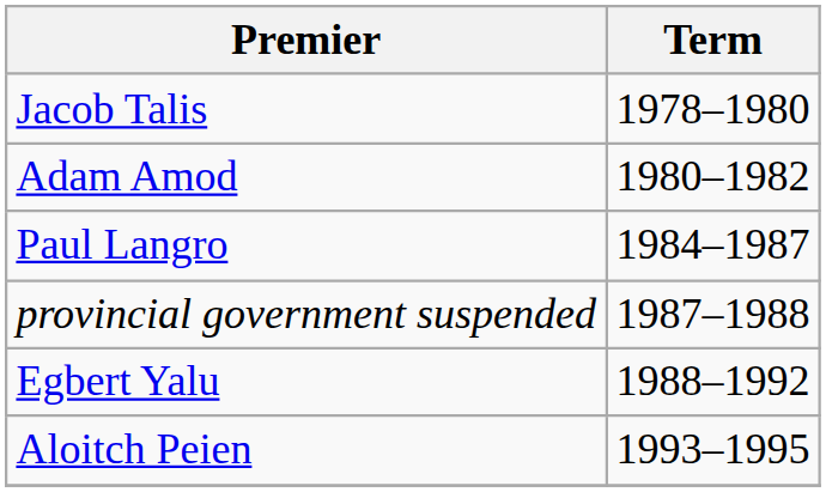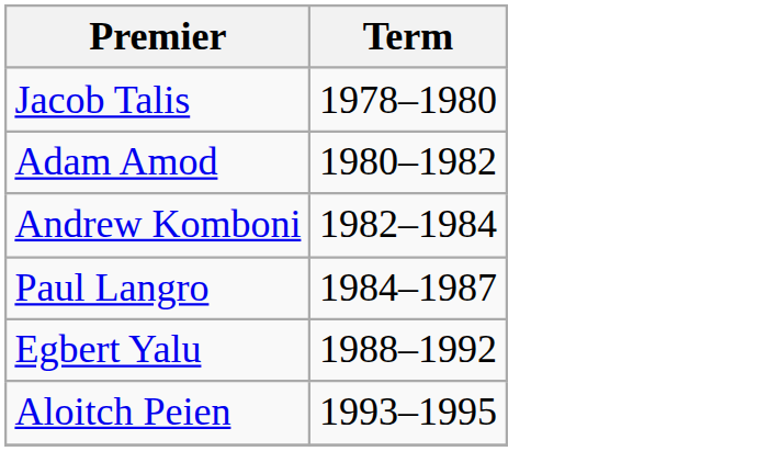+ row: Andrew Komboni | 1982–1984
- row: provincial government suspended | 1987–1988
